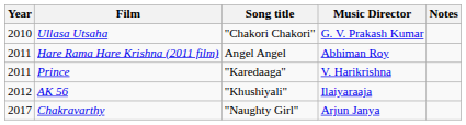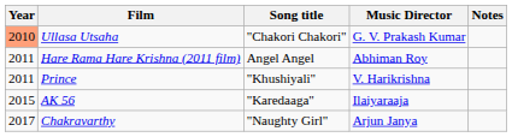Ullasa Utsaha | Year: no background -> lightsalmon background
Prince | Song title: "Karedaaga" -> "Khushiyali"
AK 56 | Year: 2012 -> 2015
AK 56 | Song title: "Khushiyali" -> "Karedaaga"
